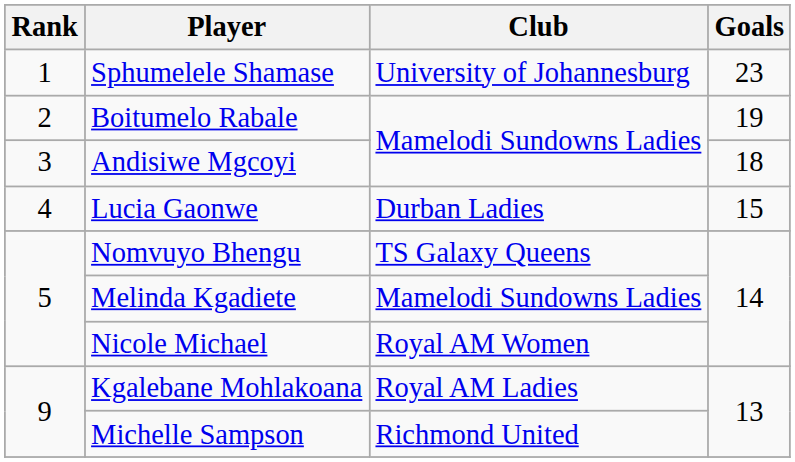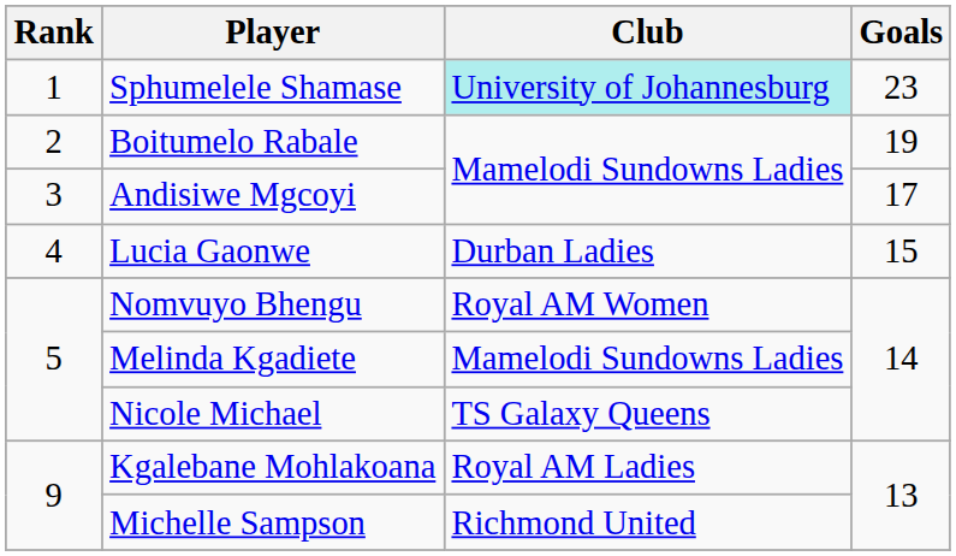Sphumelele Shamase | Club: no background -> paleturquoise background
Andisiwe Mgcoyi | Goals: 18 -> 17
Nomvuyo Bhengu | Club: TS Galaxy Queens -> Royal AM Women
Nicole Michael | Club: Royal AM Women -> TS Galaxy Queens
